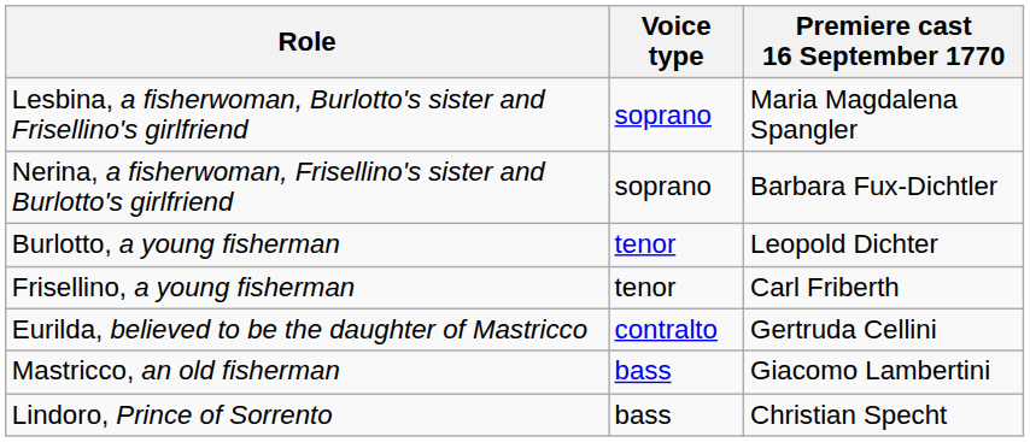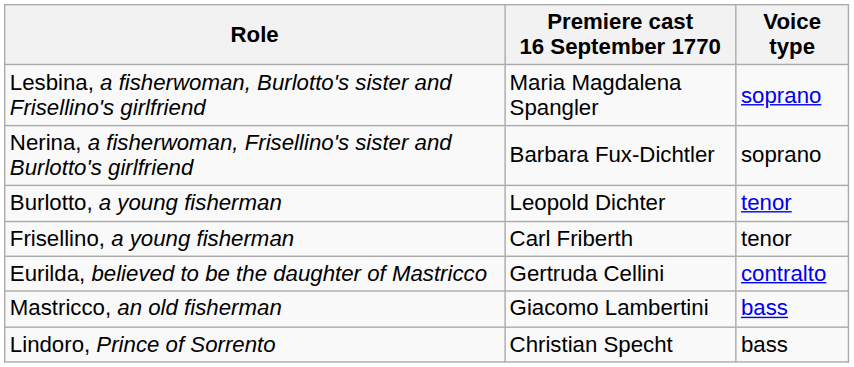columns swapped: Voice type <-> Premiere cast 16 September 1770
